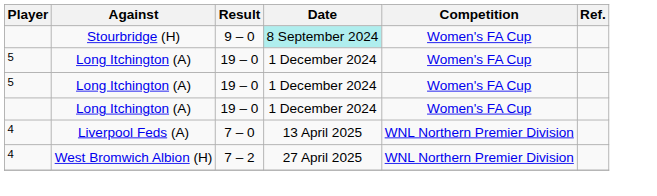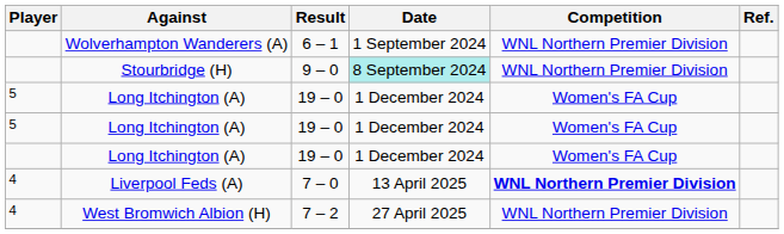+ row: Wolverhampton Wanderers (A) | 6 – 1 | 1 September 2024 | WNL Northern Premier Division
Stourbridge (H) | Competition: Women's FA Cup -> WNL Northern Premier Division
Liverpool Feds (A) | Competition: normal -> bold
